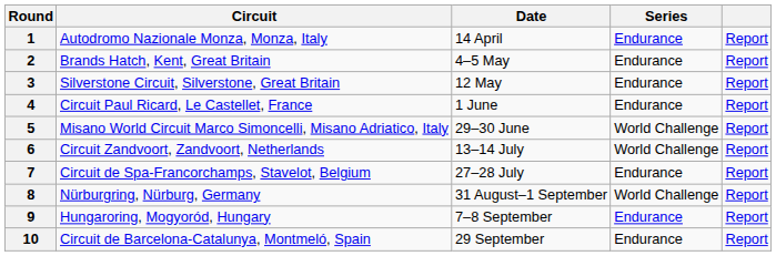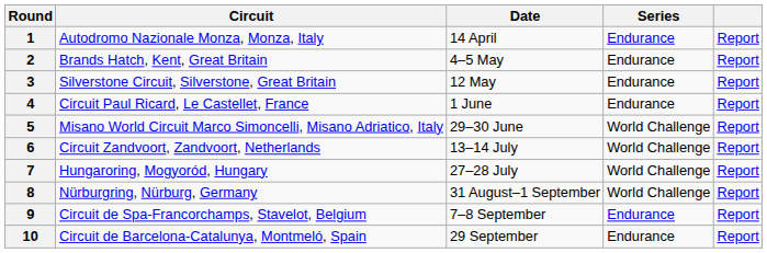7 | Circuit: Circuit de Spa-Francorchamps, Stavelot, Belgium -> Hungaroring, Mogyoród, Hungary
7 | Series: Endurance -> World Challenge
9 | Circuit: Hungaroring, Mogyoród, Hungary -> Circuit de Spa-Francorchamps, Stavelot, Belgium
